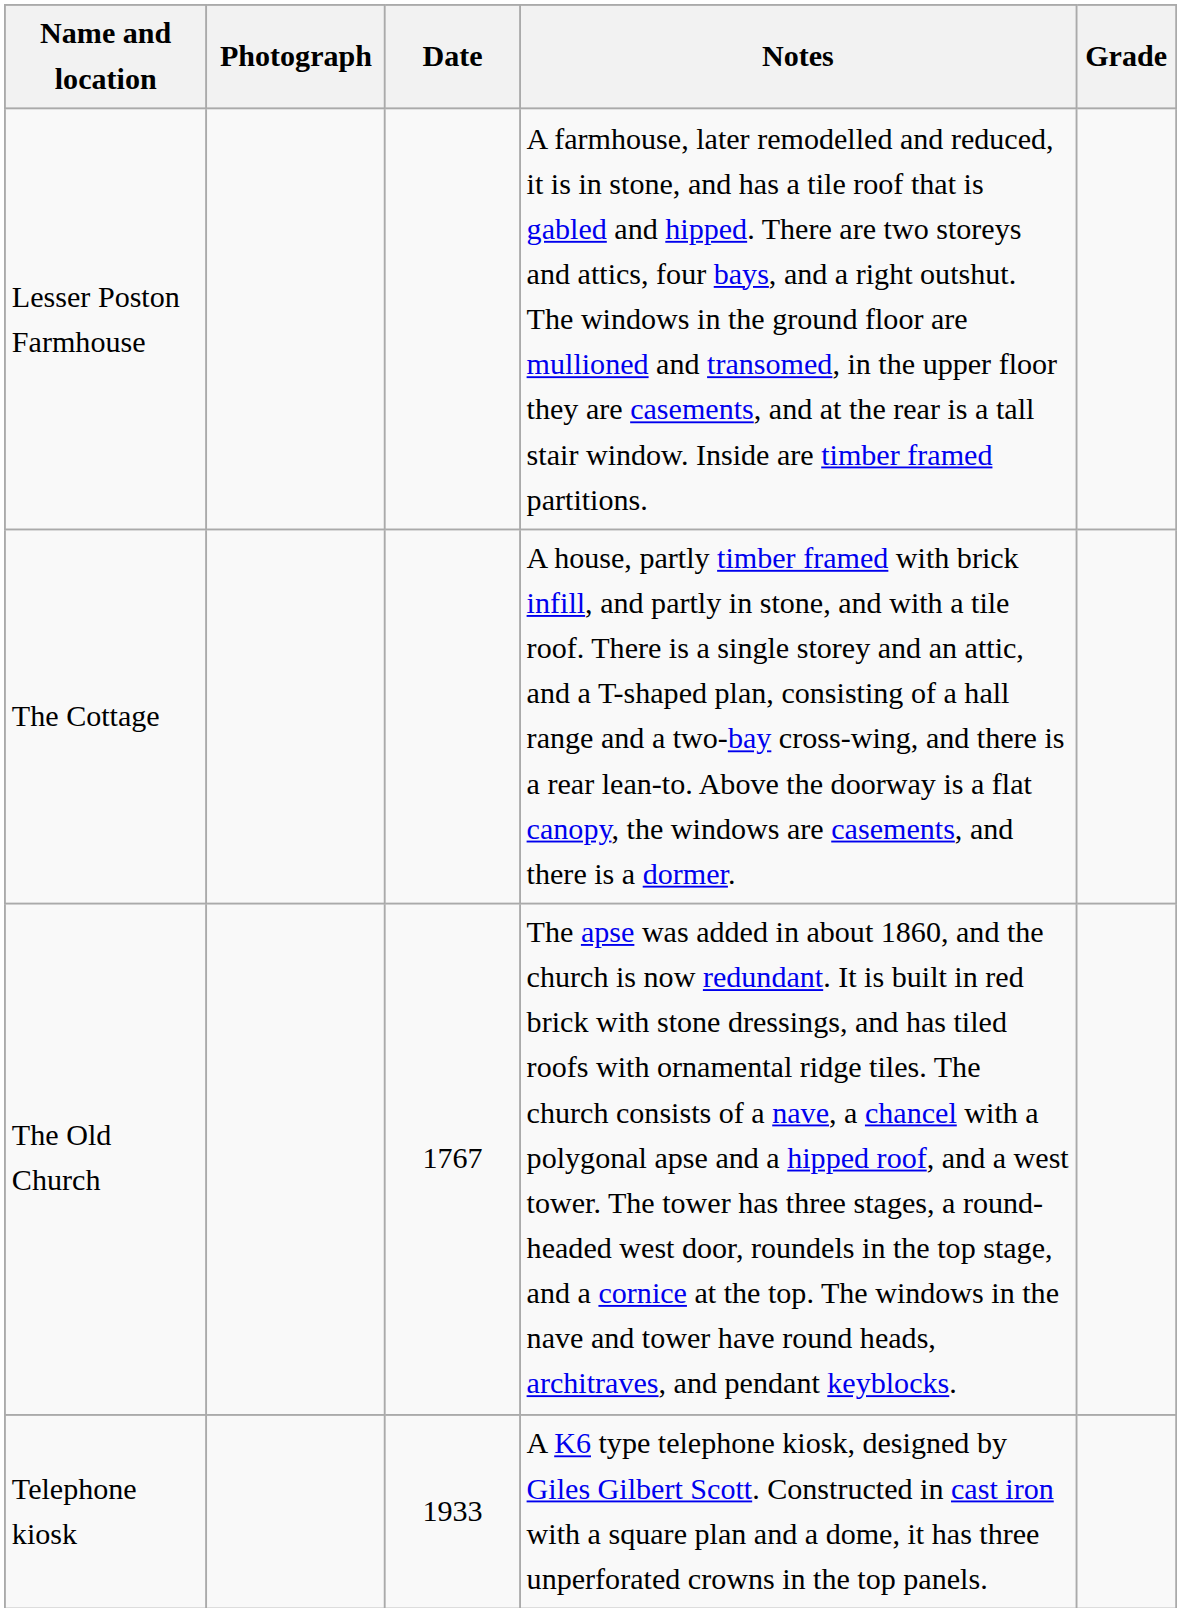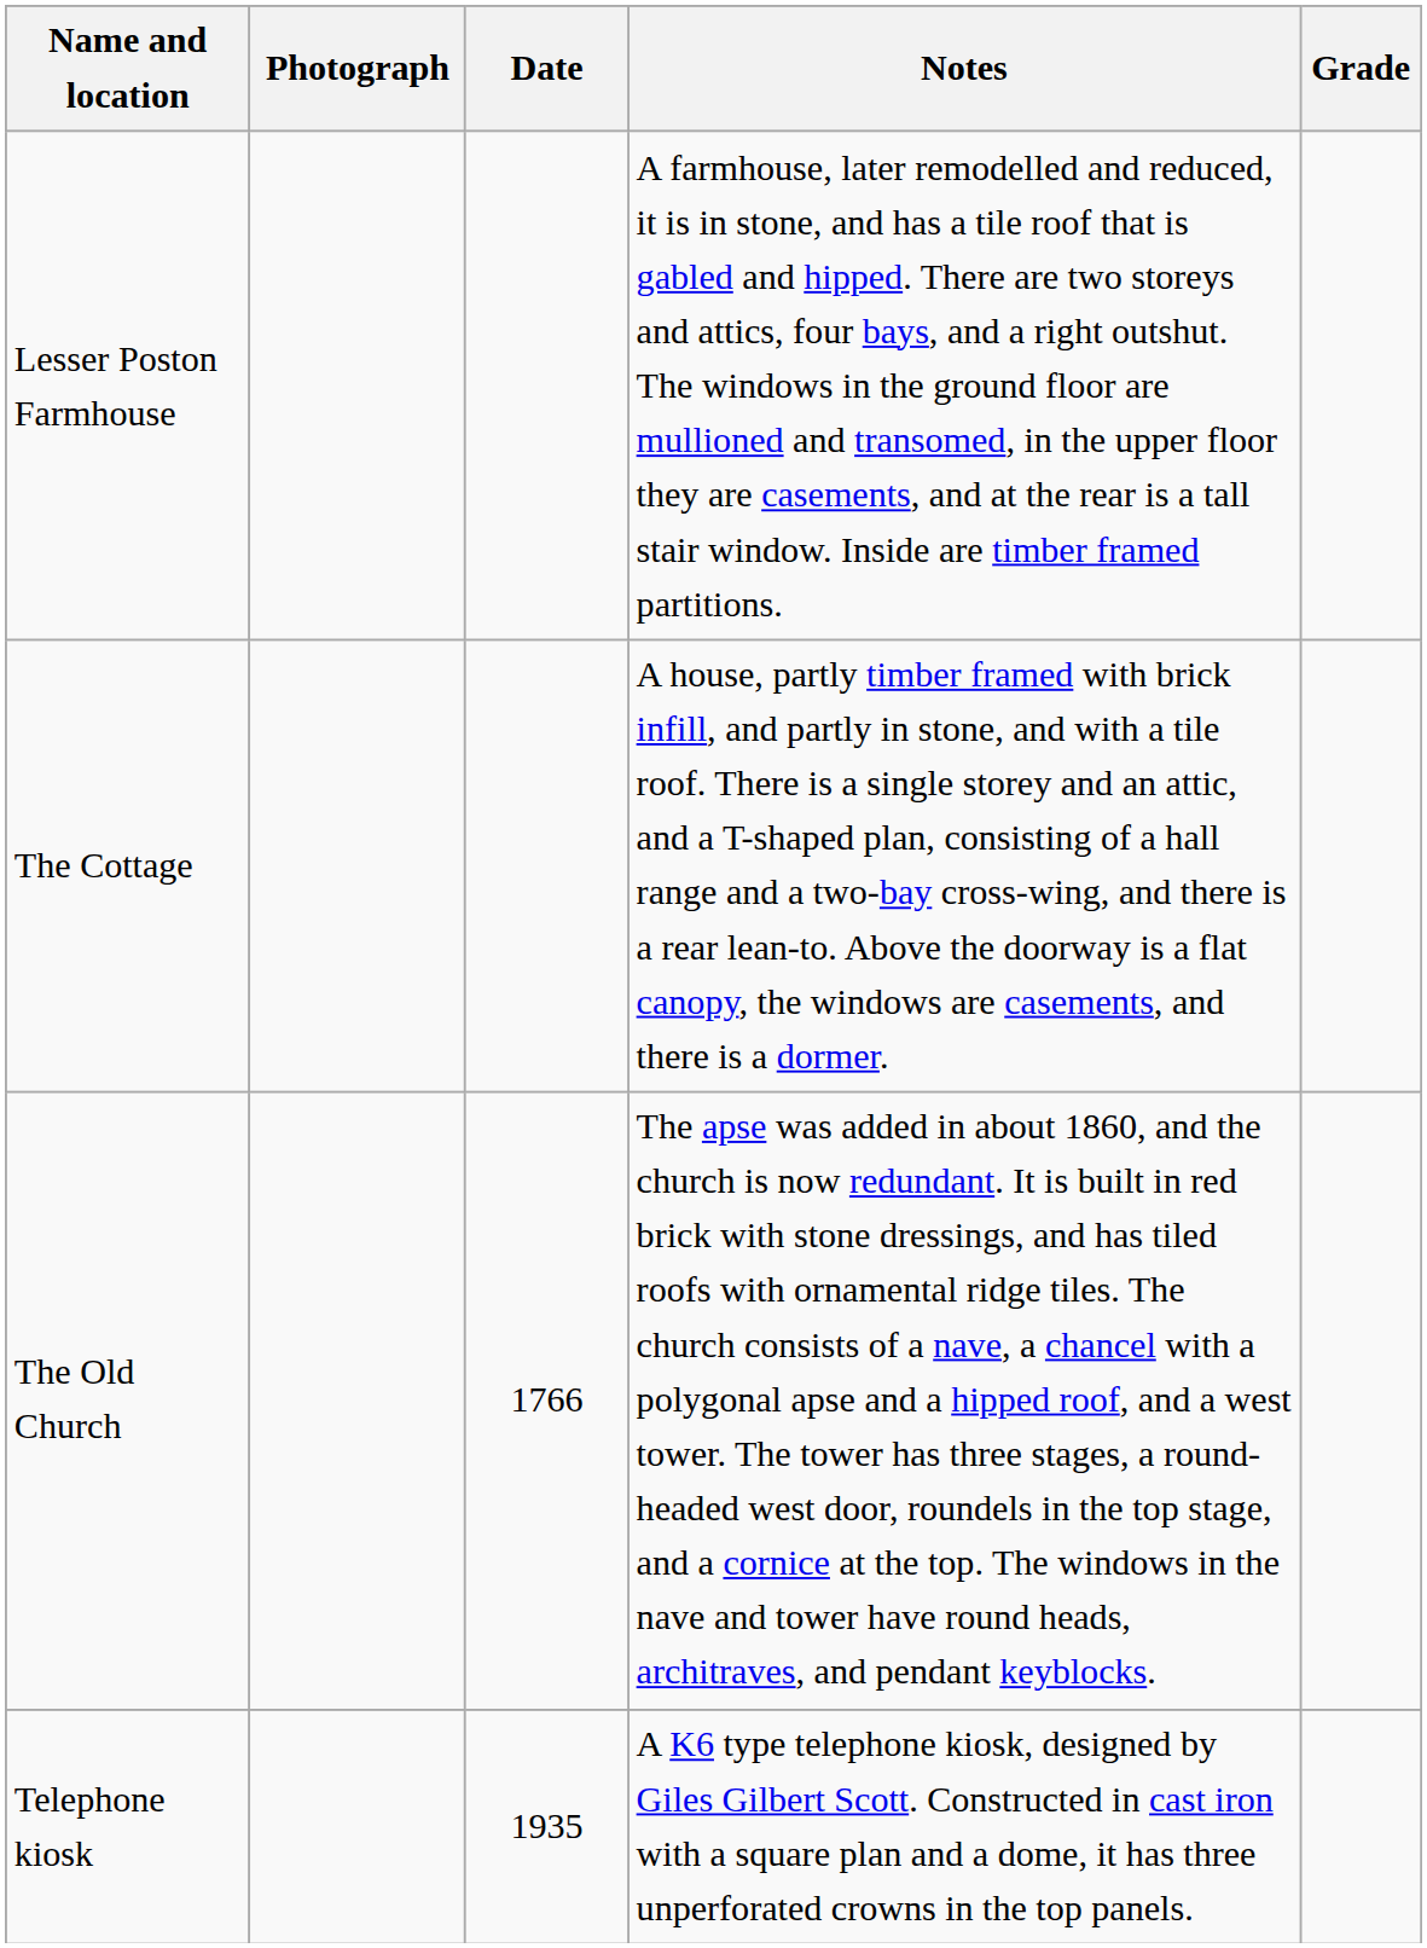The Old Church | Date: 1767 -> 1766
Telephone kiosk | Date: 1933 -> 1935
